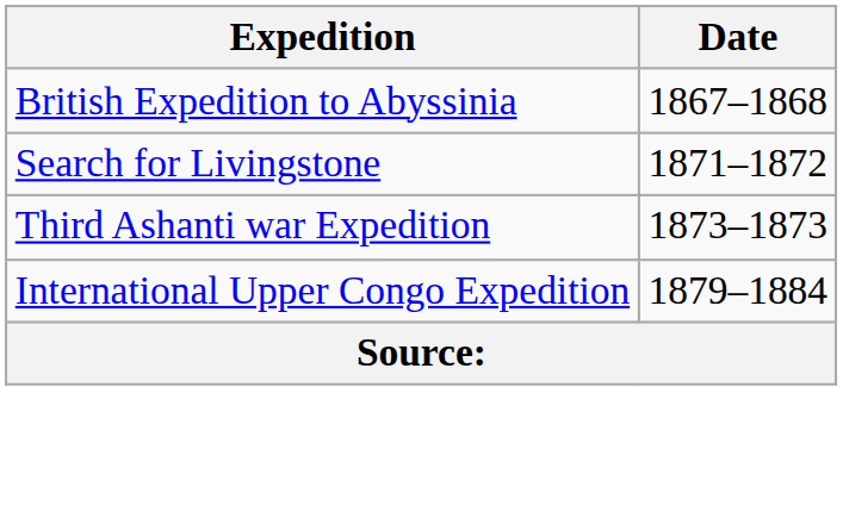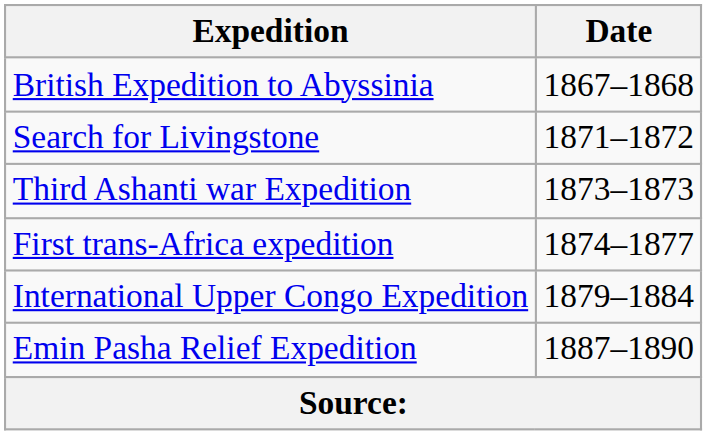+ row: First trans-Africa expedition | 1874–1877
+ row: Emin Pasha Relief Expedition | 1887–1890
